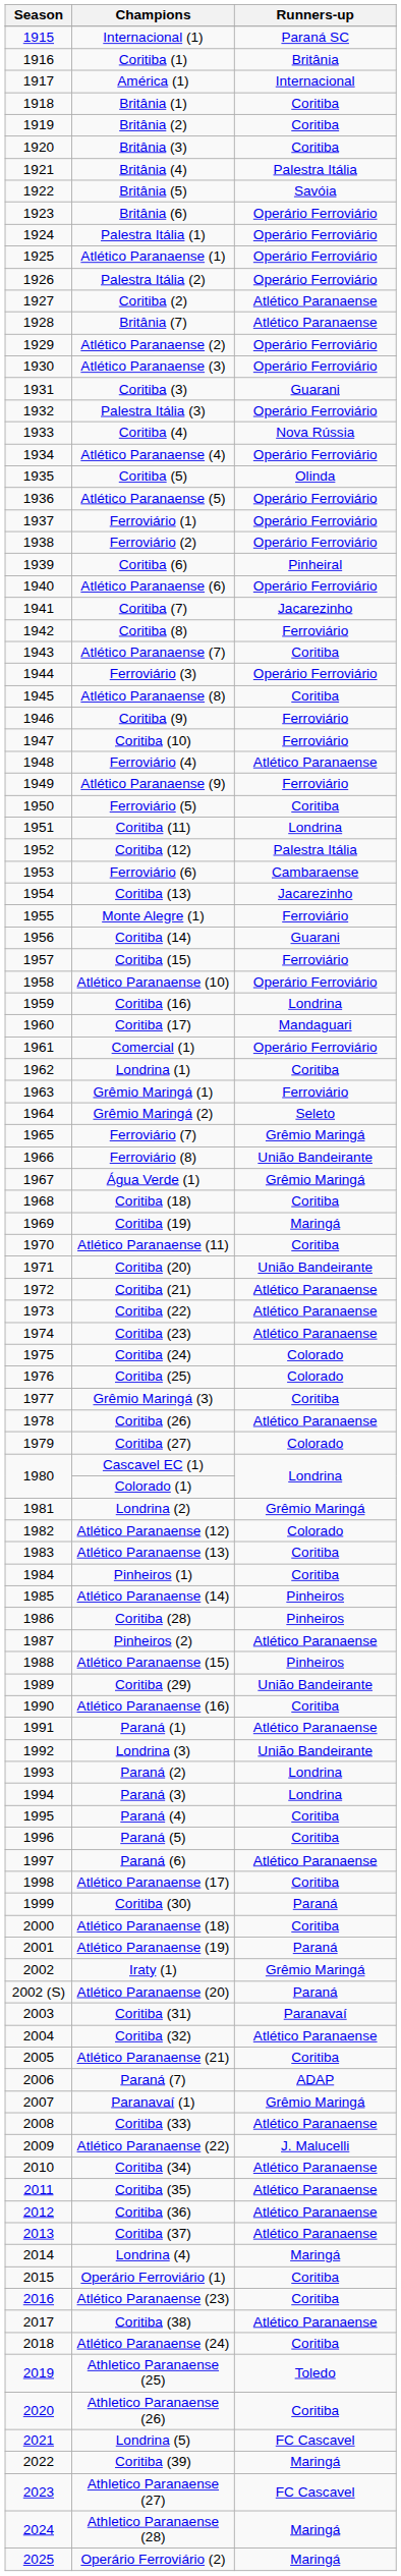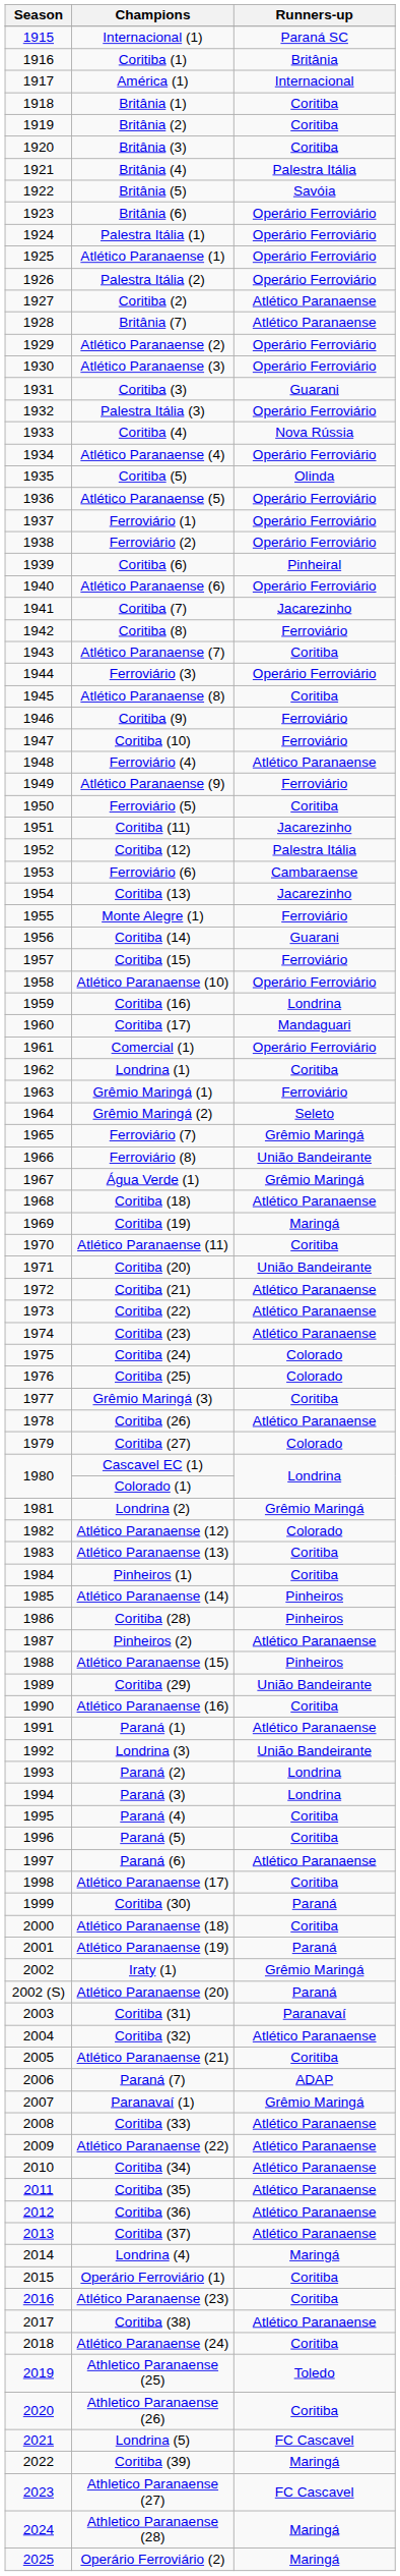Coritiba (11) | Runners-up: Londrina -> Jacarezinho
Coritiba (18) | Runners-up: Coritiba -> Atlético Paranaense
Atlético Paranaense (22) | Runners-up: J. Malucelli -> Atlético Paranaense
